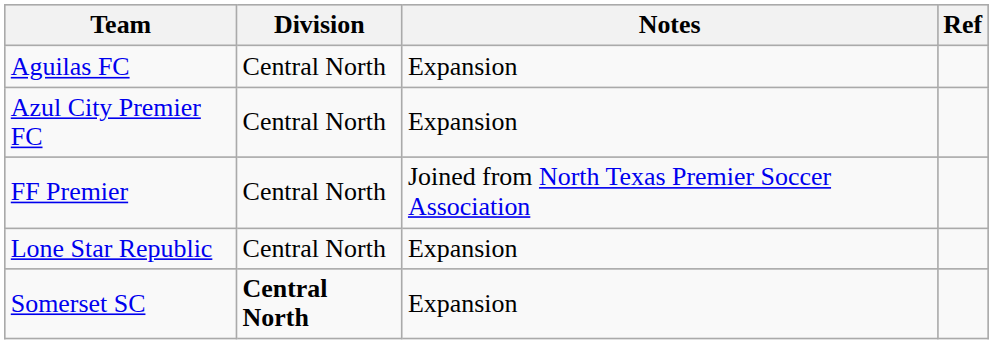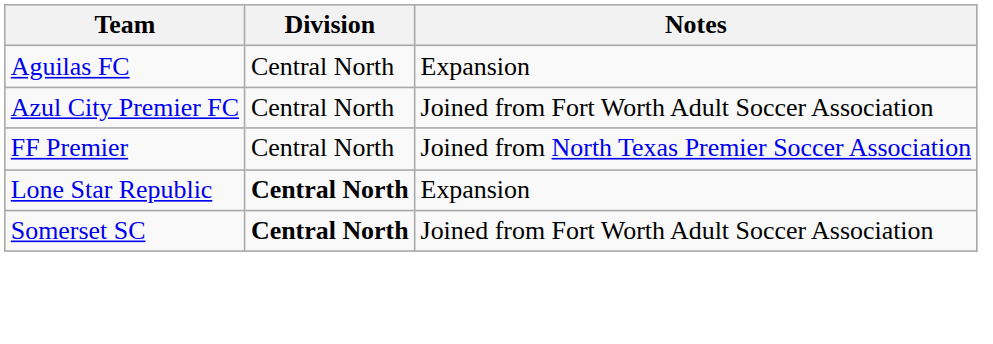- column: Ref
Azul City Premier FC | Notes: Expansion -> Joined from Fort Worth Adult Soccer Association
Lone Star Republic | Division: normal -> bold
Somerset SC | Notes: Expansion -> Joined from Fort Worth Adult Soccer Association
